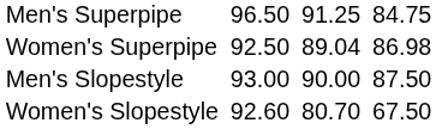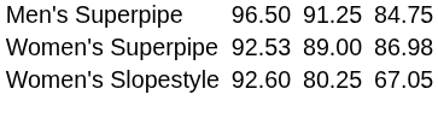Women's Superpipe | column 3: 92.50 -> 92.53
Women's Superpipe | column 5: 89.04 -> 89.00
- row: Men's Slopestyle | 93.00 | 90.00 | 87.50
Women's Slopestyle | column 5: 80.70 -> 80.25
Women's Slopestyle | column 7: 67.50 -> 67.05
